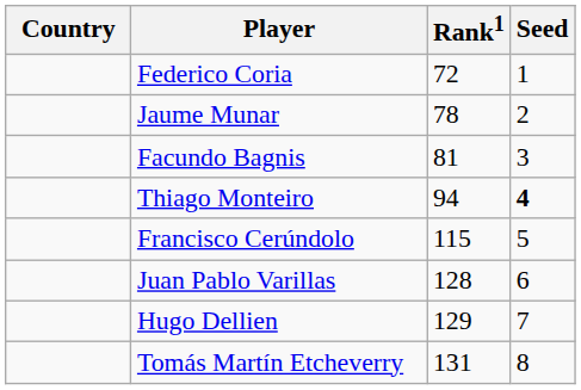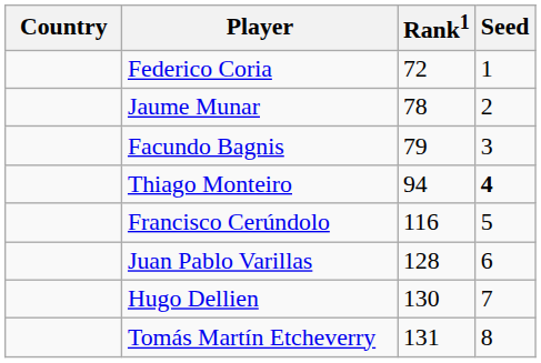Facundo Bagnis | Rank1: 81 -> 79
Francisco Cerúndolo | Rank1: 115 -> 116
Hugo Dellien | Rank1: 129 -> 130
